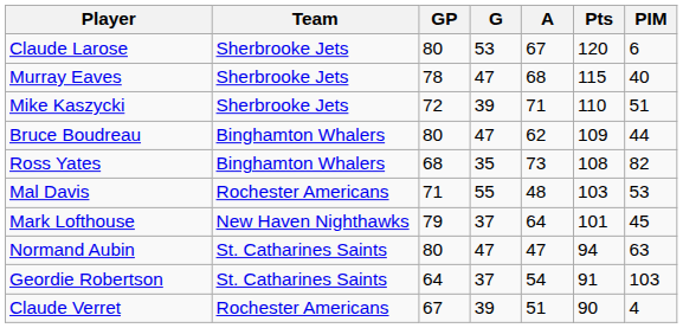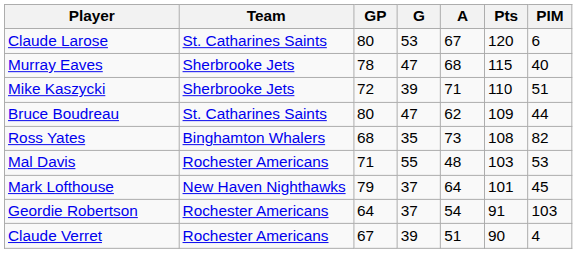Claude Larose | Team: Sherbrooke Jets -> St. Catharines Saints
Bruce Boudreau | Team: Binghamton Whalers -> St. Catharines Saints
- row: Normand Aubin | St. Catharines Saints | 80 | 47 | 47 | 94 | 63
Geordie Robertson | Team: St. Catharines Saints -> Rochester Americans
